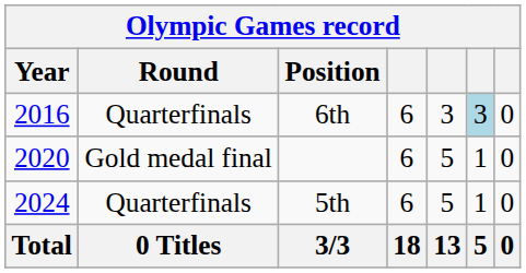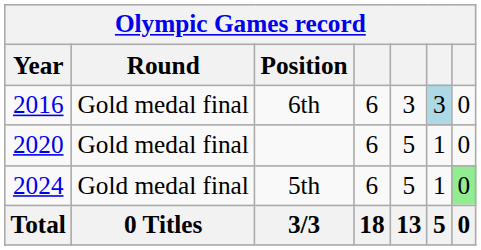6th | Round: Quarterfinals -> Gold medal final
5th | Round: Quarterfinals -> Gold medal final
5th | column 7: no background -> lightgreen background
